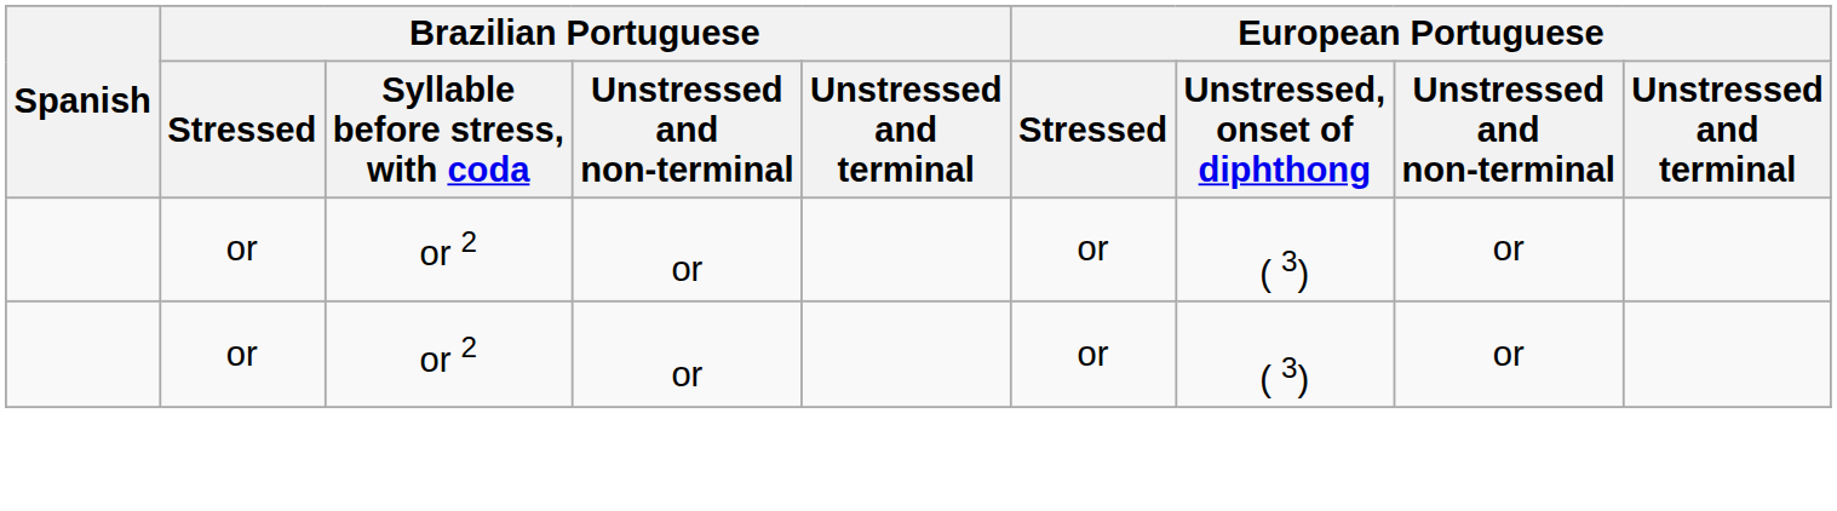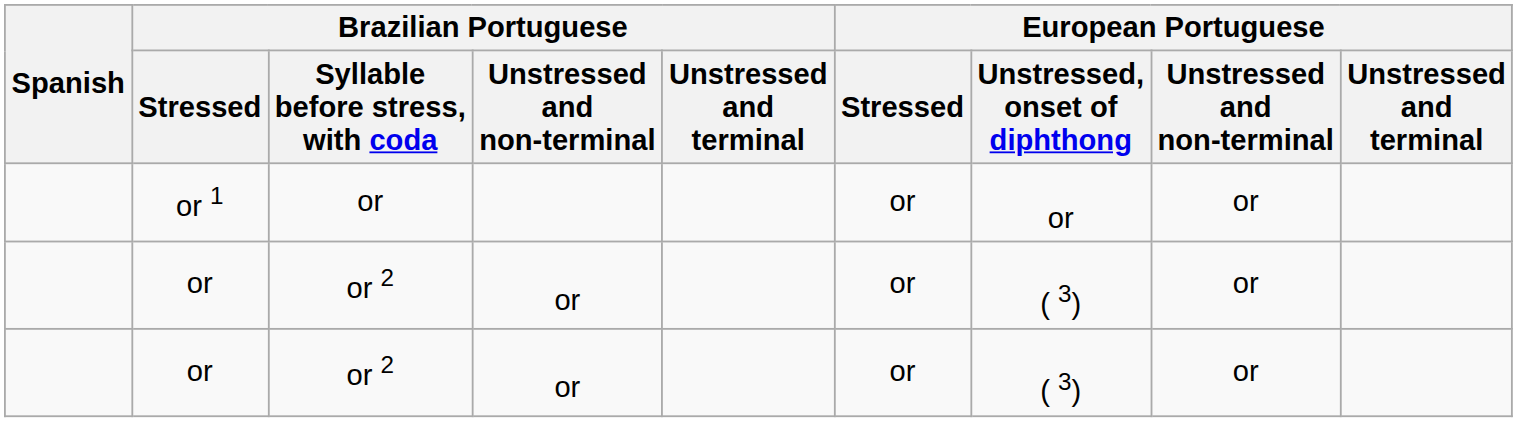+ row: or 1 | or | or | or | or
